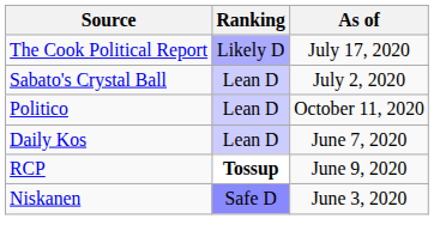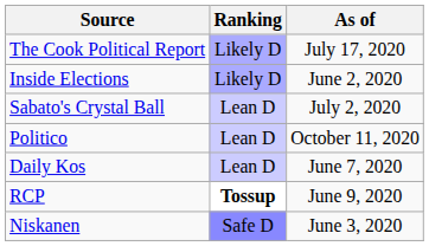+ row: Inside Elections | Likely D | June 2, 2020
